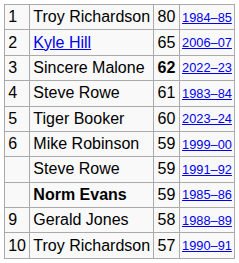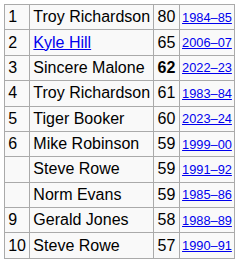1983–84 | column 2: Steve Rowe -> Troy Richardson
1985–86 | column 2: bold -> normal
1990–91 | column 2: Troy Richardson -> Steve Rowe
